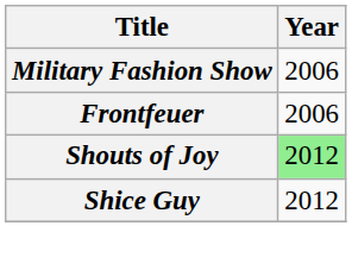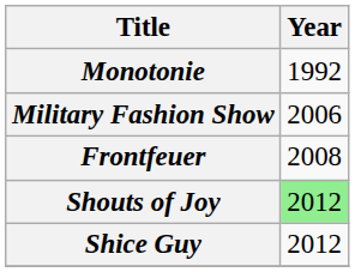+ row: Monotonie | 1992
Frontfeuer | Year: 2006 -> 2008
